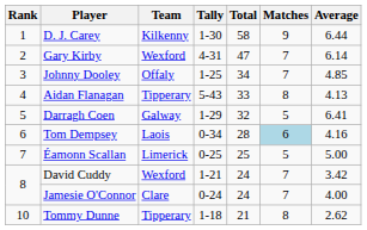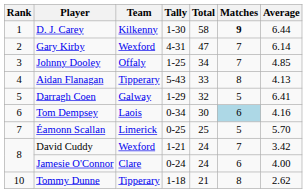D. J. Carey | Matches: normal -> bold
Tom Dempsey | Total: 28 -> 30
Éamonn Scallan | Average: 5.00 -> 5.70
Jamesie O'Connor | Matches: 7 -> 6
